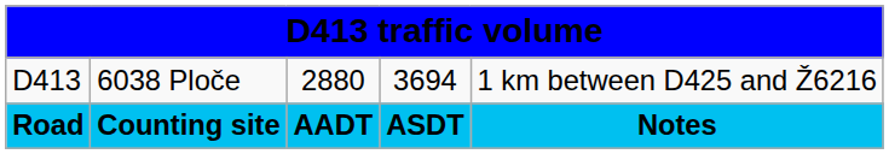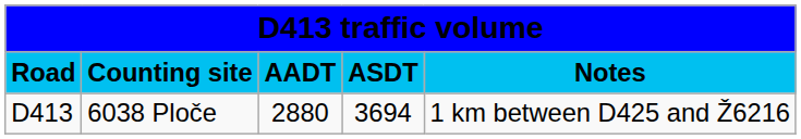rows swapped: Road <-> D413
